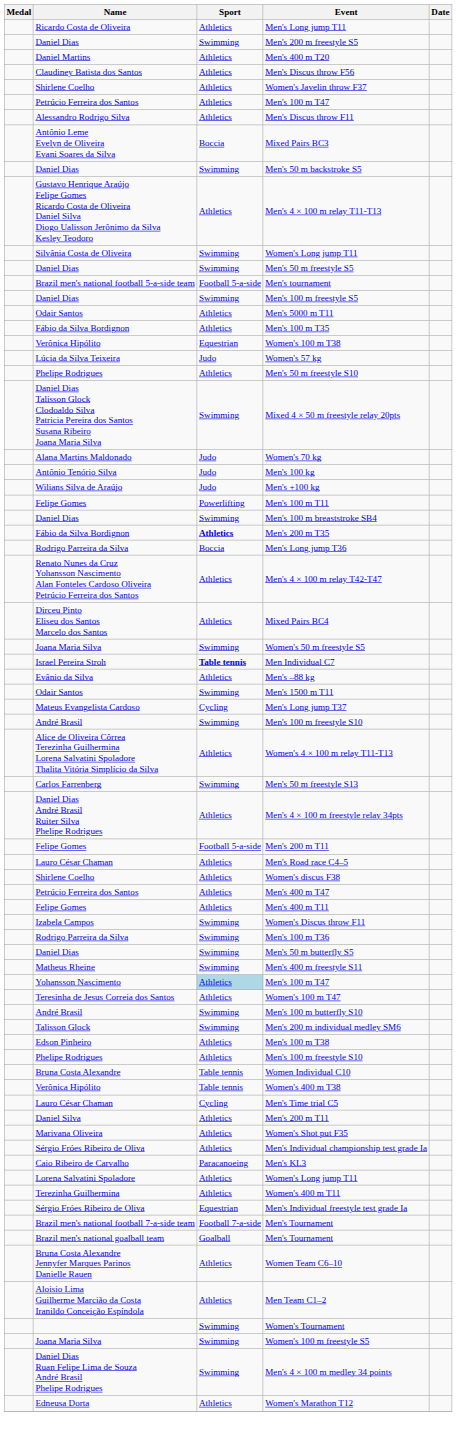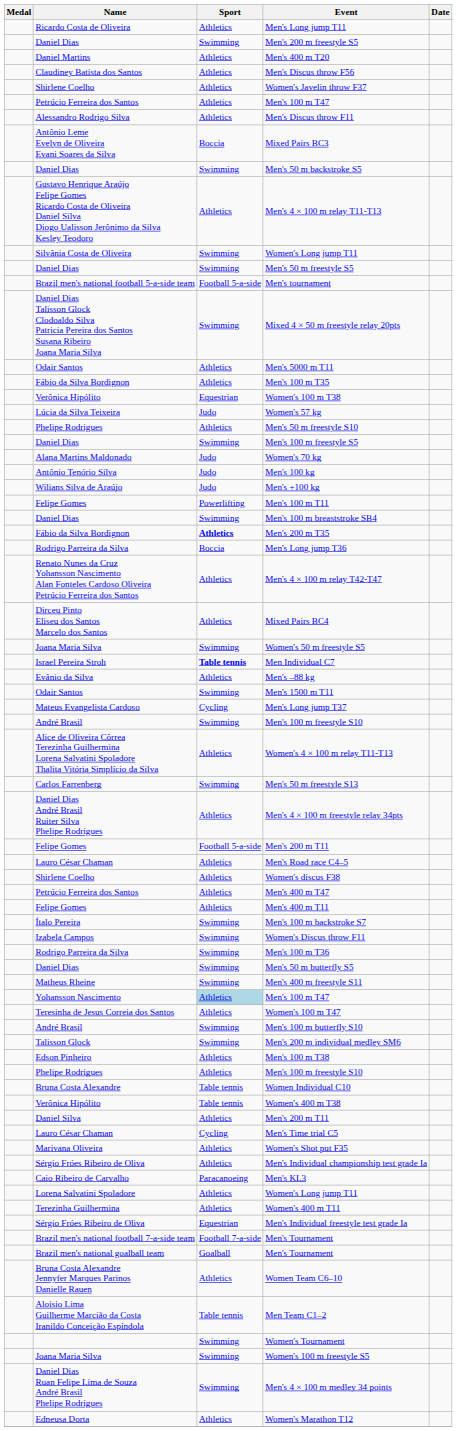rows swapped: Men's 100 m freestyle S5 <-> Mixed 4 × 50 m freestyle relay 20pts
+ row: Ítalo Pereira | Swimming | Men's 100 m backstroke S7
rows swapped: Men's Time trial C5 <-> Daniel Silva / Men's 200 m T11
Men Team C1–2 | Sport: Athletics -> Table tennis
